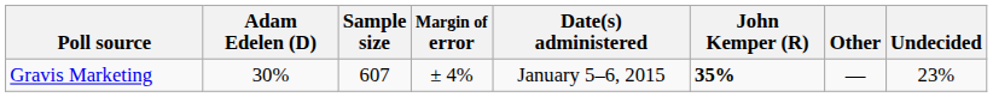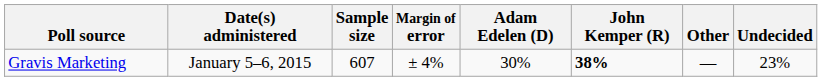columns swapped: Date(s) administered <-> Adam Edelen (D)
Gravis Marketing | John Kemper (R): 35% -> 38%
